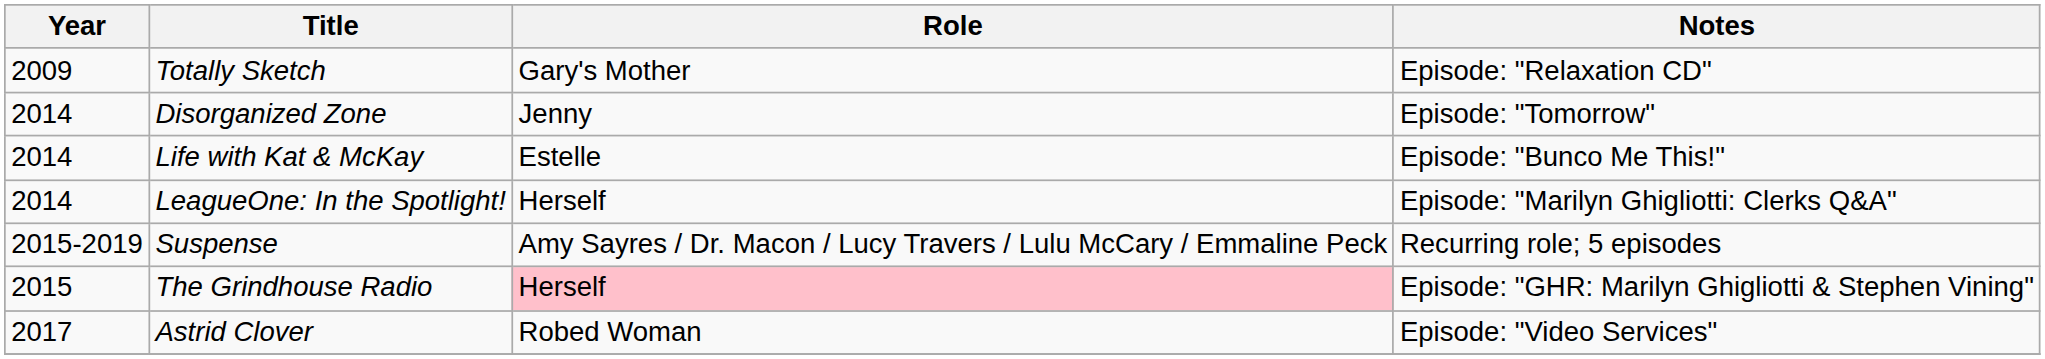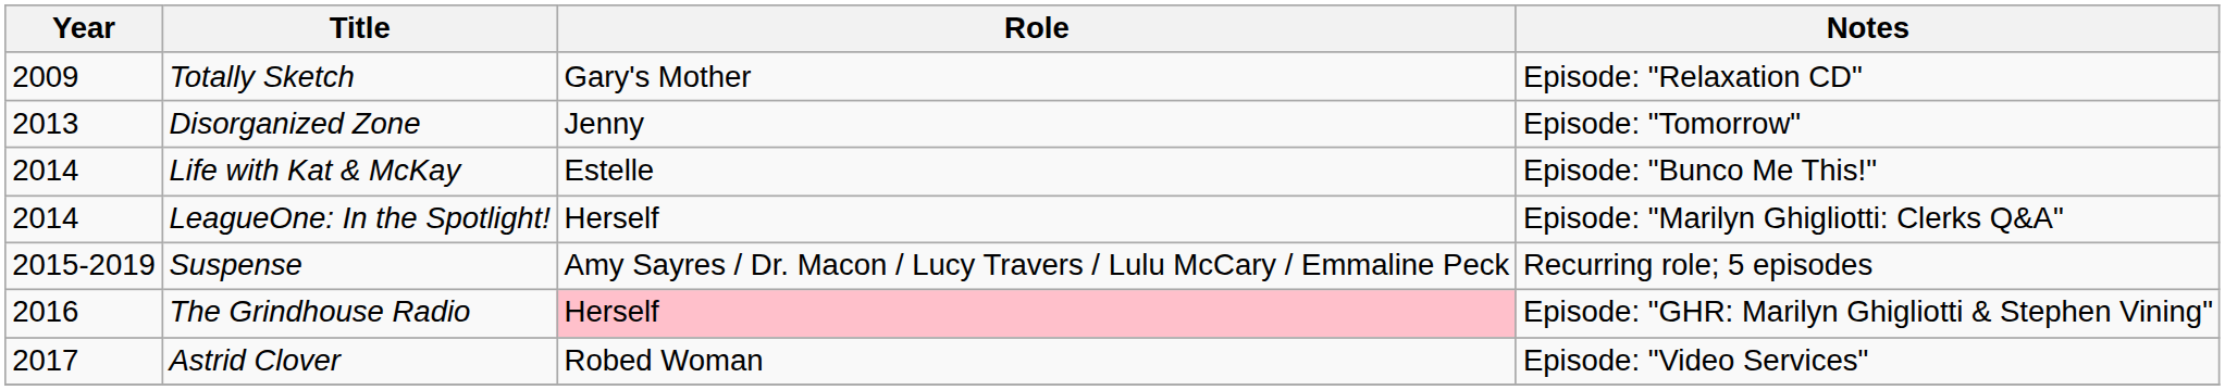Disorganized Zone | Year: 2014 -> 2013
The Grindhouse Radio | Year: 2015 -> 2016
